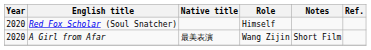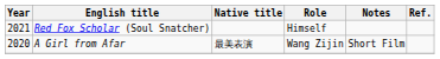Red Fox Scholar (Soul Snatcher) | Year: 2020 -> 2021
